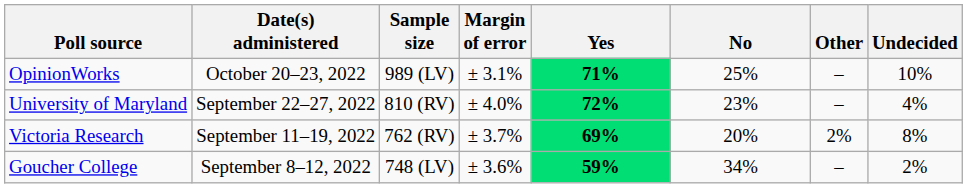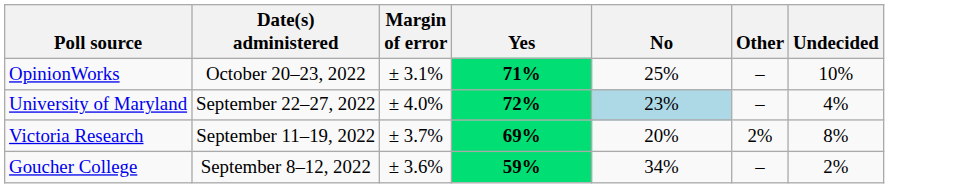- column: Sample size | 989 (LV) | 810 (RV) | 762 (RV) | 748 (LV)
University of Maryland | No: no background -> lightblue background
